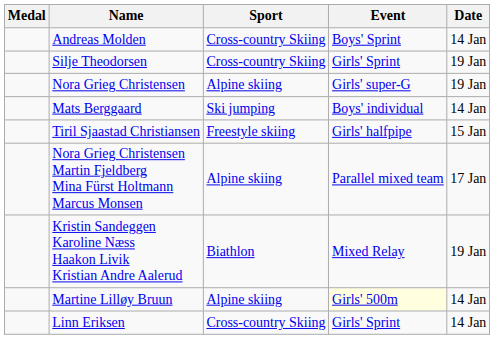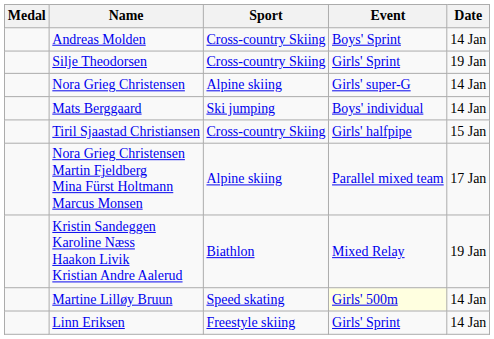Nora Grieg Christensen | Date: 19 Jan -> 14 Jan
Tiril Sjaastad Christiansen | Sport: Freestyle skiing -> Cross-country Skiing
Martine Lilløy Bruun | Sport: Alpine skiing -> Speed skating
Linn Eriksen | Sport: Cross-country Skiing -> Freestyle skiing
